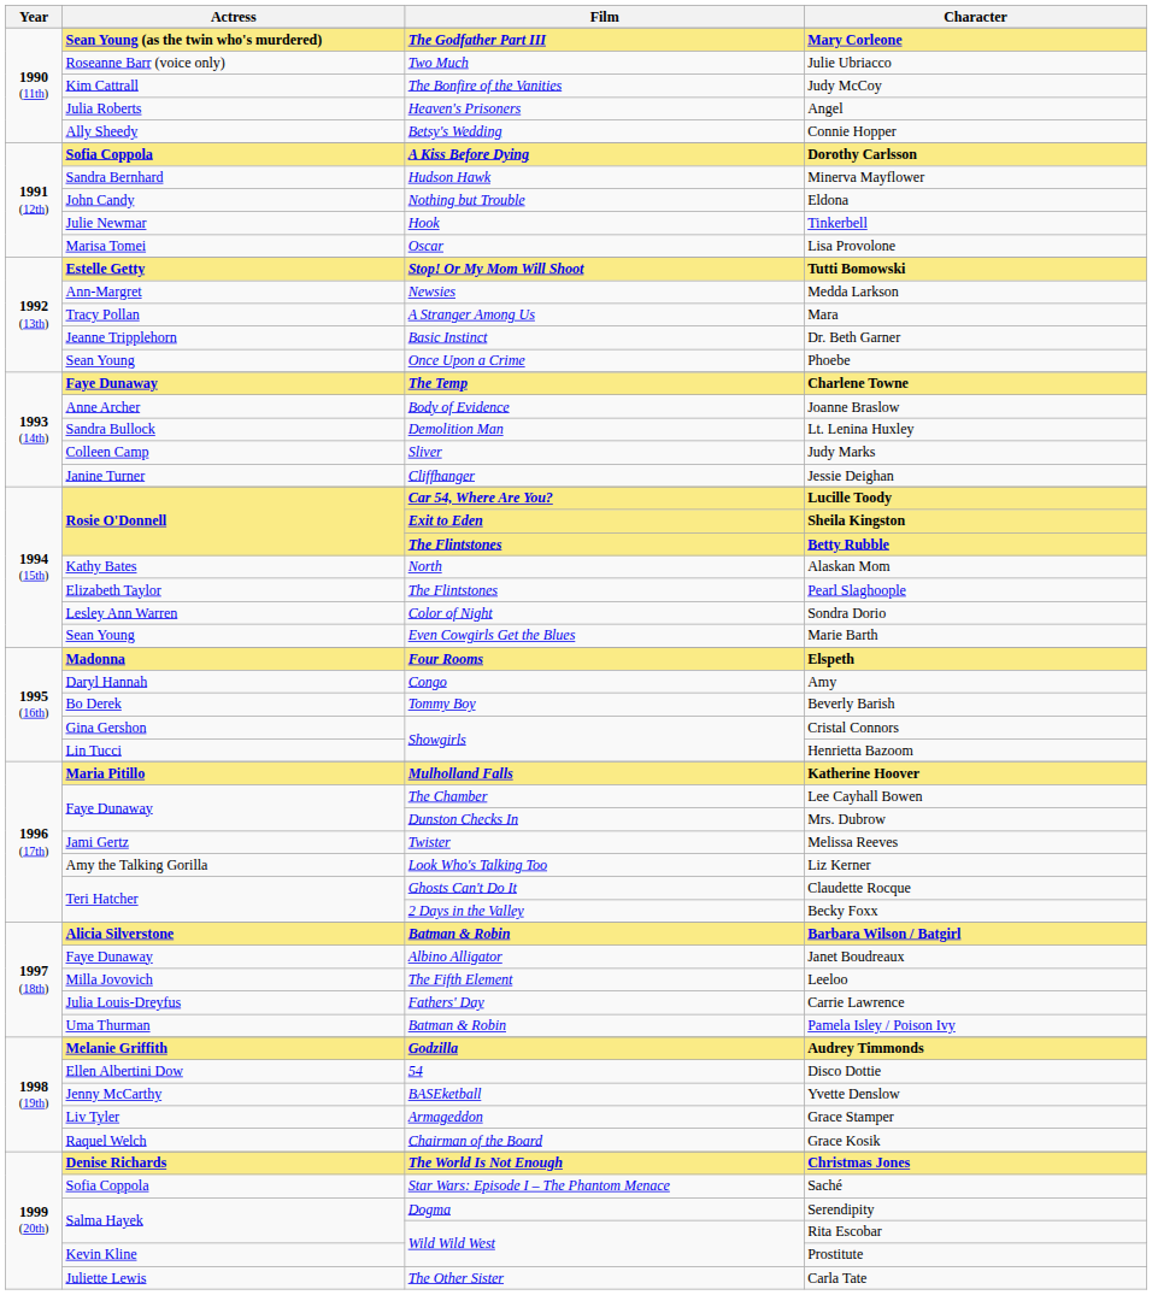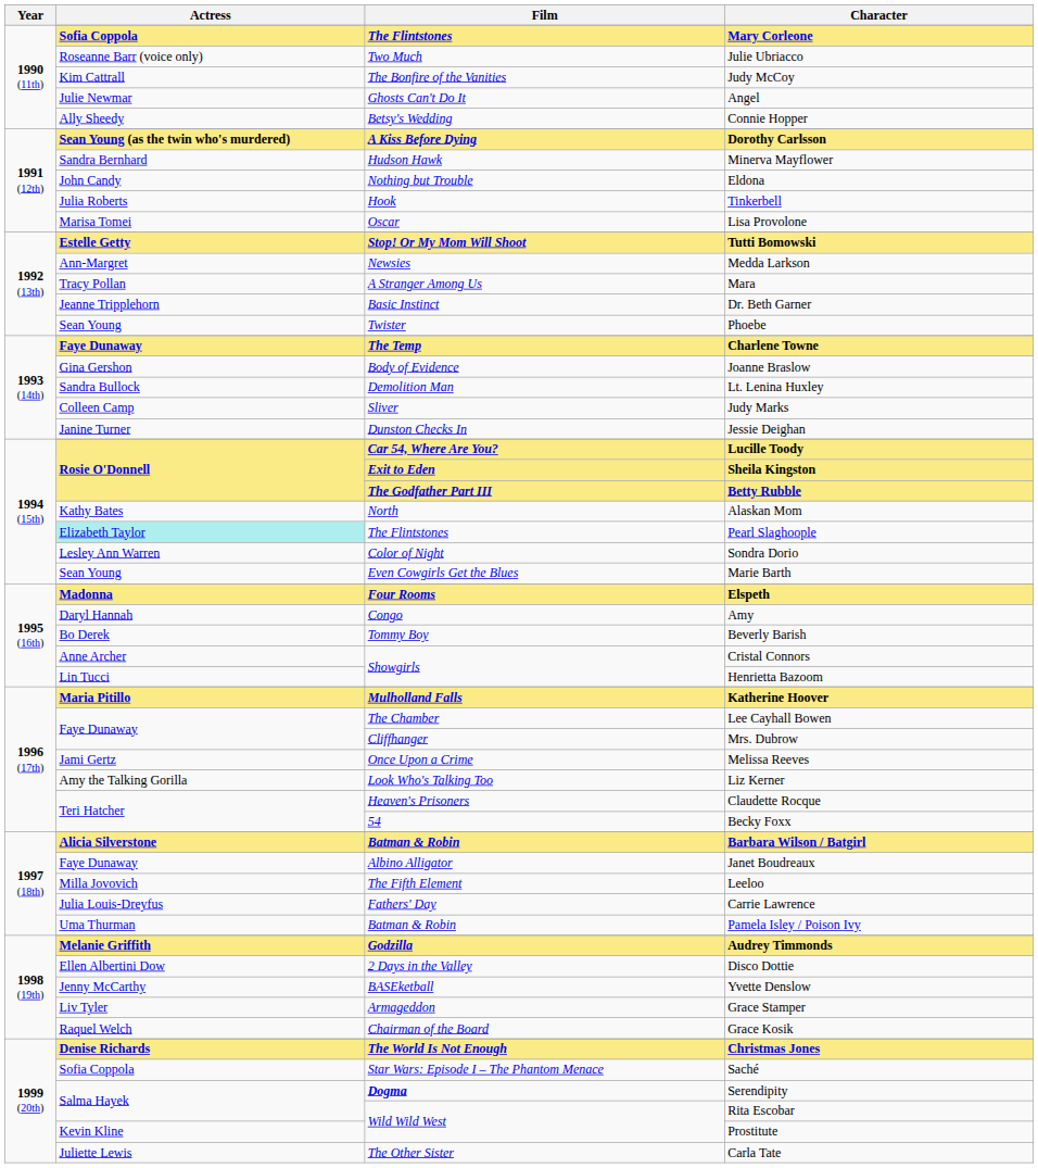Mary Corleone | Actress: Sean Young (as the twin who's murdered) -> Sofia Coppola
Mary Corleone | Film: The Godfather Part III -> The Flintstones
Angel | Actress: Julia Roberts -> Julie Newmar
Angel | Film: Heaven's Prisoners -> Ghosts Can't Do It
Dorothy Carlsson | Actress: Sofia Coppola -> Sean Young (as the twin who's murdered)
Tinkerbell | Actress: Julie Newmar -> Julia Roberts
Phoebe | Film: Once Upon a Crime -> Twister
Joanne Braslow | Actress: Anne Archer -> Gina Gershon
Jessie Deighan | Film: Cliffhanger -> Dunston Checks In
Betty Rubble | Film: The Flintstones -> The Godfather Part III
Pearl Slaghoople | Actress: no background -> paleturquoise background
Cristal Connors | Actress: Gina Gershon -> Anne Archer
Mrs. Dubrow | Film: Dunston Checks In -> Cliffhanger
Melissa Reeves | Film: Twister -> Once Upon a Crime
Claudette Rocque | Film: Ghosts Can't Do It -> Heaven's Prisoners
Becky Foxx | Film: 2 Days in the Valley -> 54
Disco Dottie | Film: 54 -> 2 Days in the Valley
Serendipity | Film: normal -> bold
